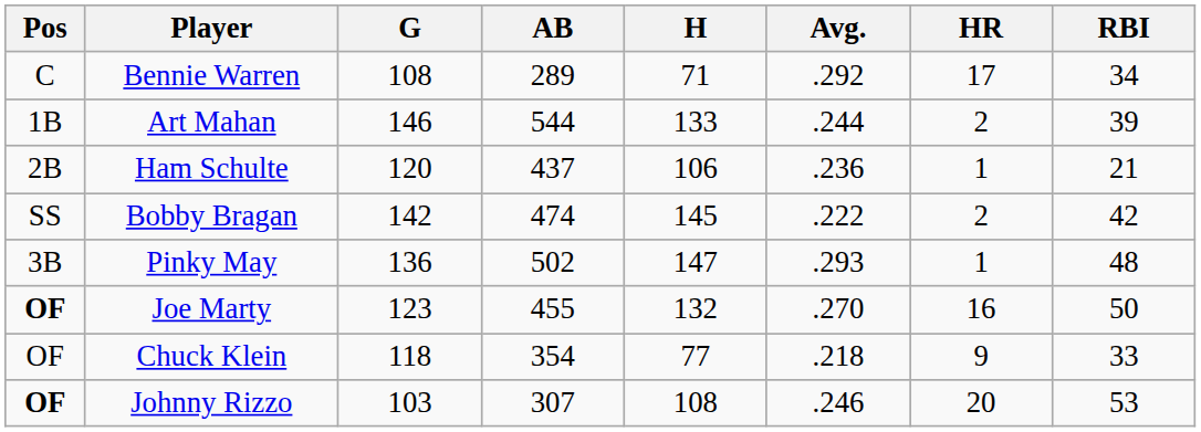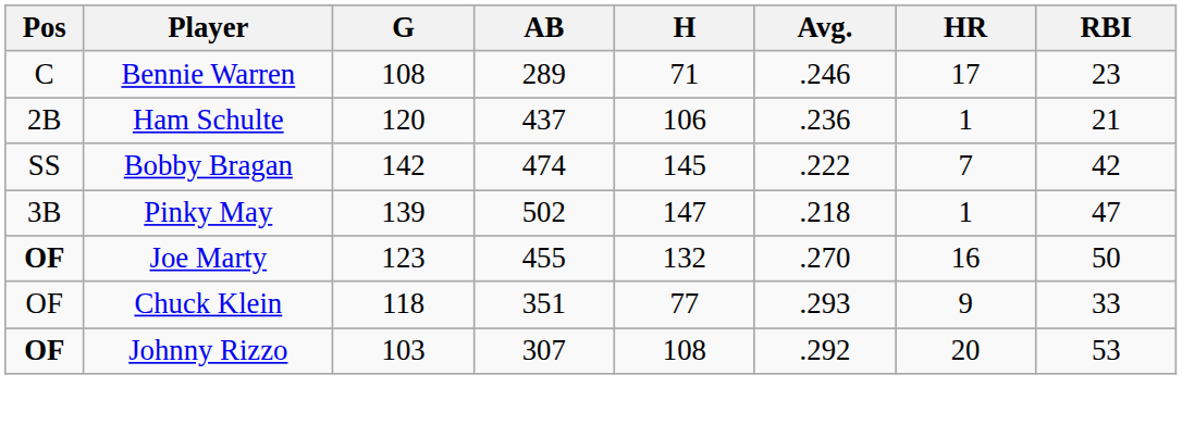Bennie Warren | Avg.: .292 -> .246
Bennie Warren | RBI: 34 -> 23
- row: 1B | Art Mahan | 146 | 544 | 133 | .244 | 2 | 39
Bobby Bragan | HR: 2 -> 7
Pinky May | G: 136 -> 139
Pinky May | Avg.: .293 -> .218
Pinky May | RBI: 48 -> 47
Chuck Klein | AB: 354 -> 351
Chuck Klein | Avg.: .218 -> .293
Johnny Rizzo | Avg.: .246 -> .292
